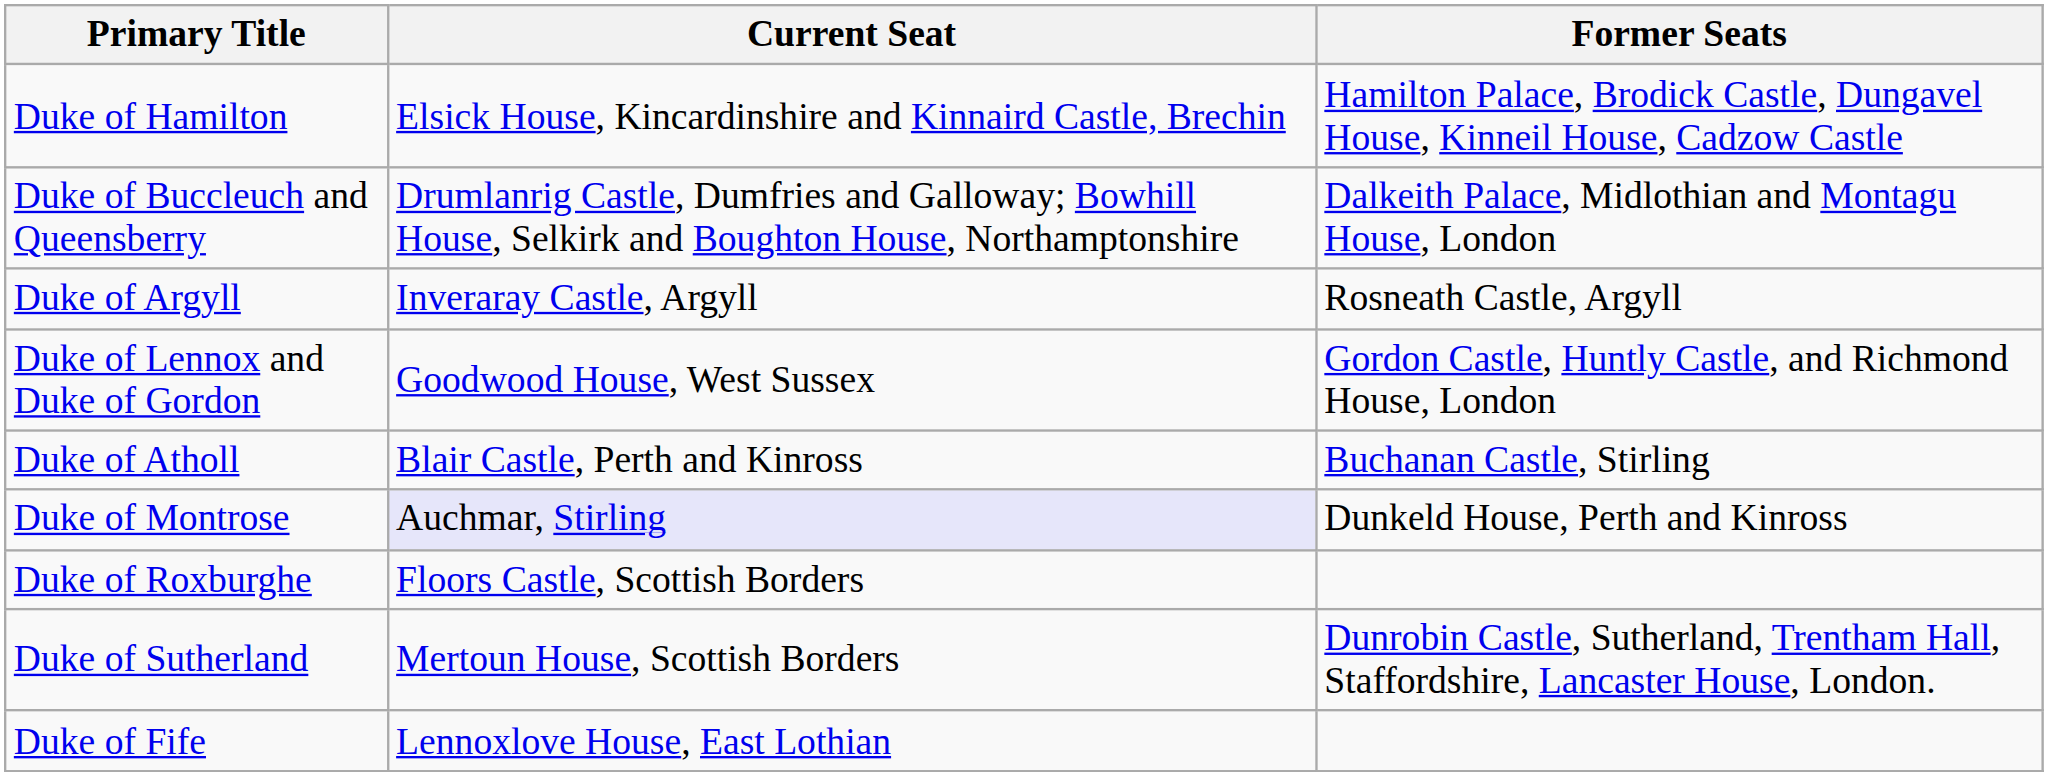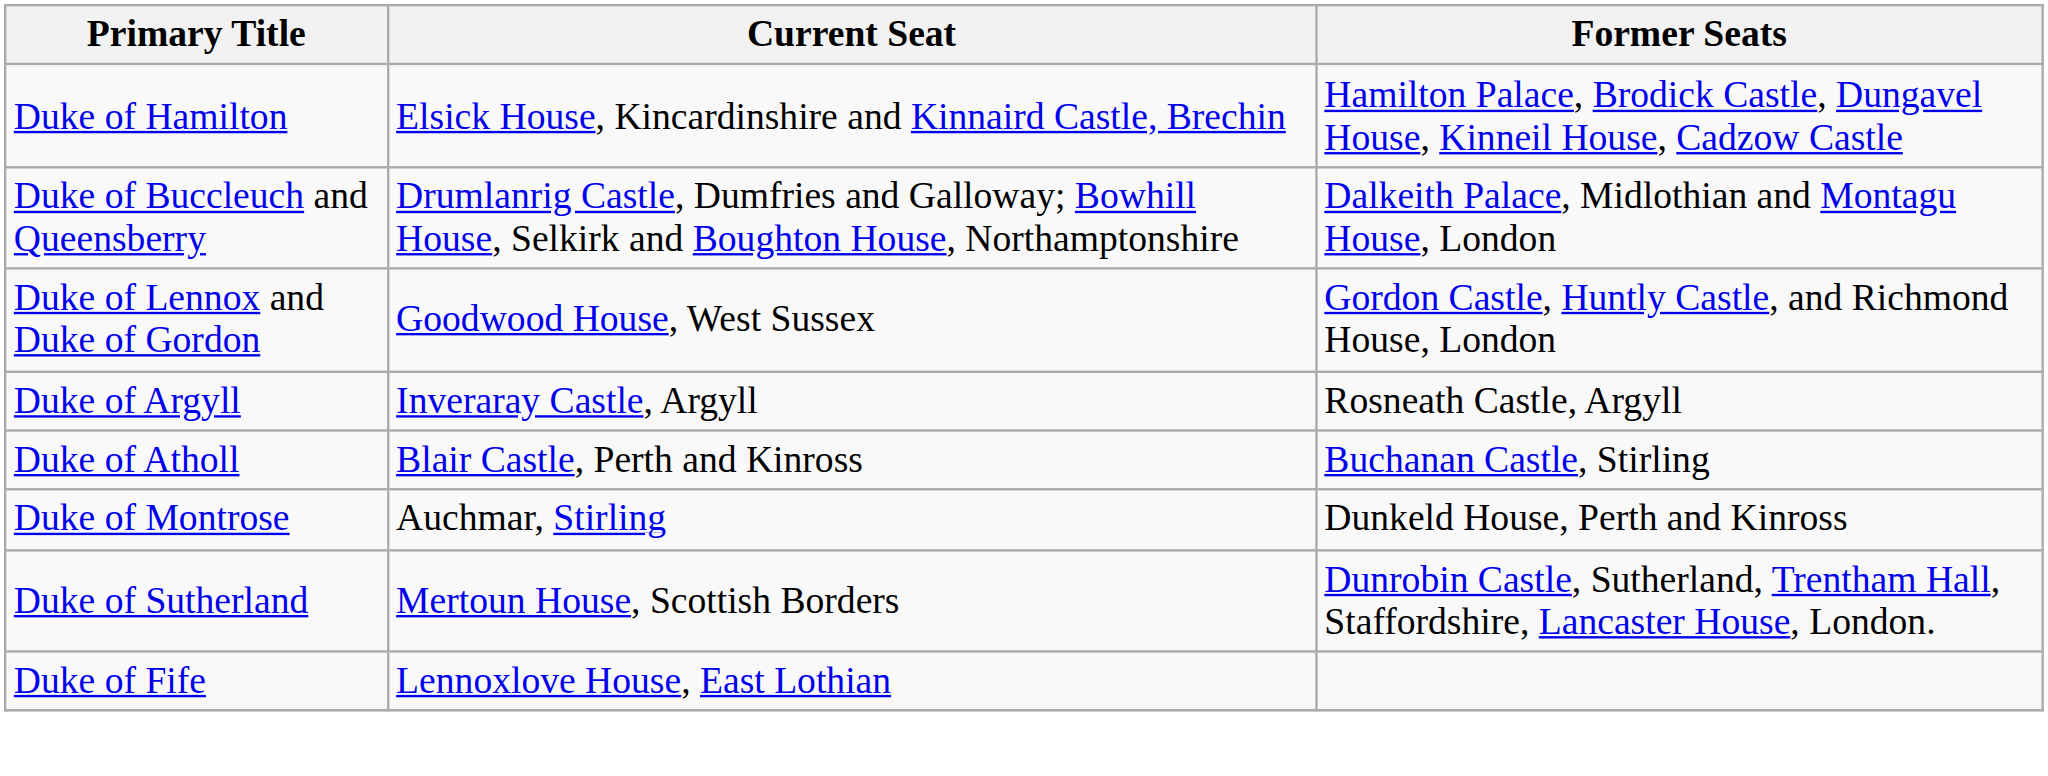rows swapped: Duke of Lennox and Duke of Gordon <-> Duke of Argyll
Duke of Montrose | Current Seat: lavender background -> no background
- row: Duke of Roxburghe | Floors Castle, Scottish Borders
